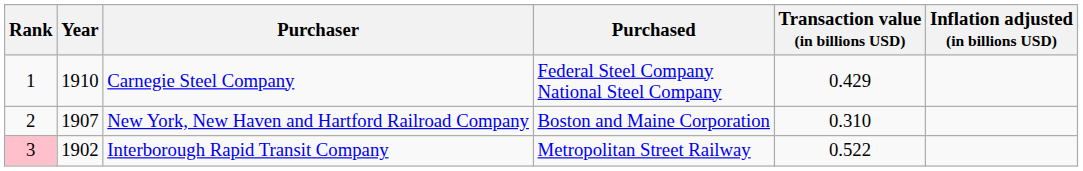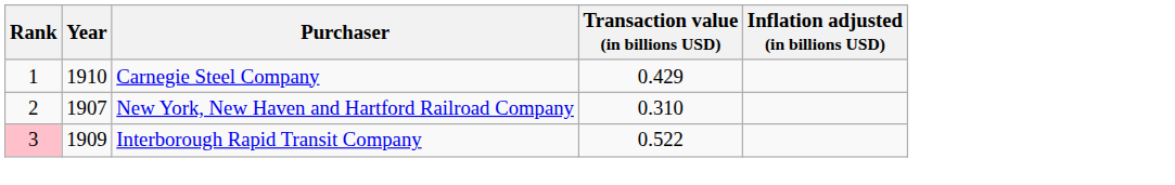- column: Purchased | Federal Steel Company National Steel Company | Boston and Maine Corporation | Metropolitan Street Railway
Interborough Rapid Transit Company | Year: 1902 -> 1909
